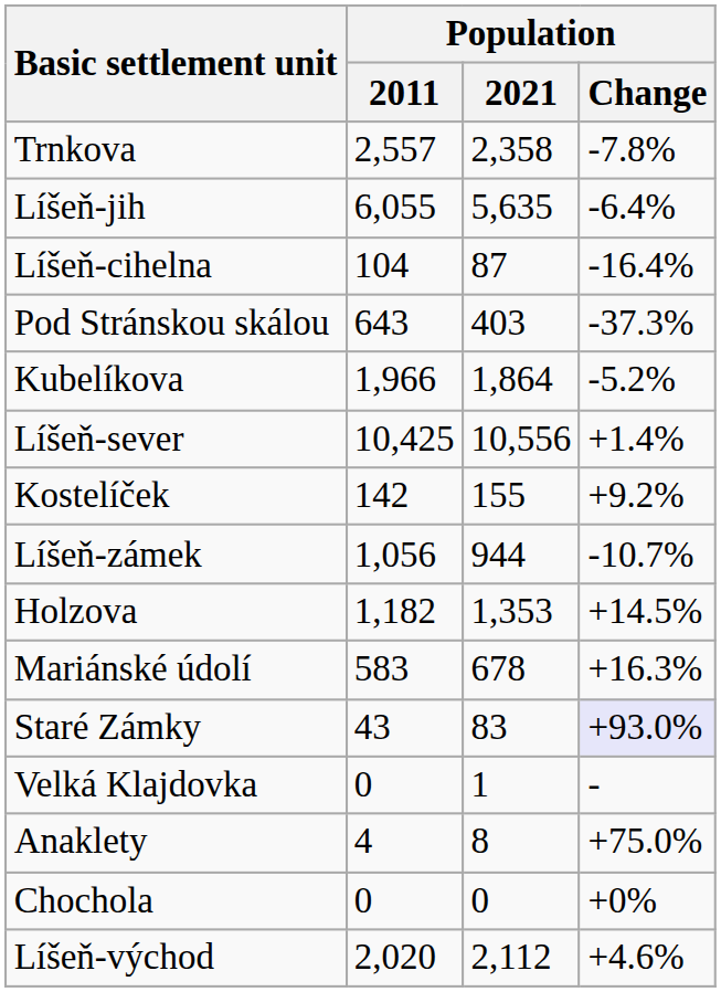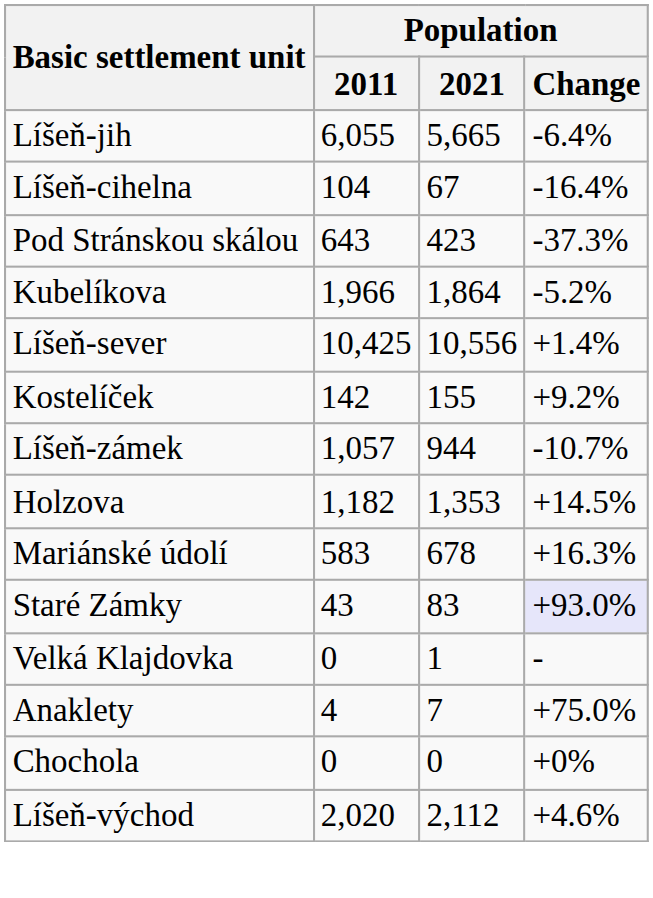- row: Trnkova | 2,557 | 2,358 | -7.8%
Líšeň-jih | Population / 2021: 5,635 -> 5,665
Líšeň-cihelna | Population / 2021: 87 -> 67
Pod Stránskou skálou | Population / 2021: 403 -> 423
Líšeň-zámek | Population / 2011: 1,056 -> 1,057
Anaklety | Population / 2021: 8 -> 7
